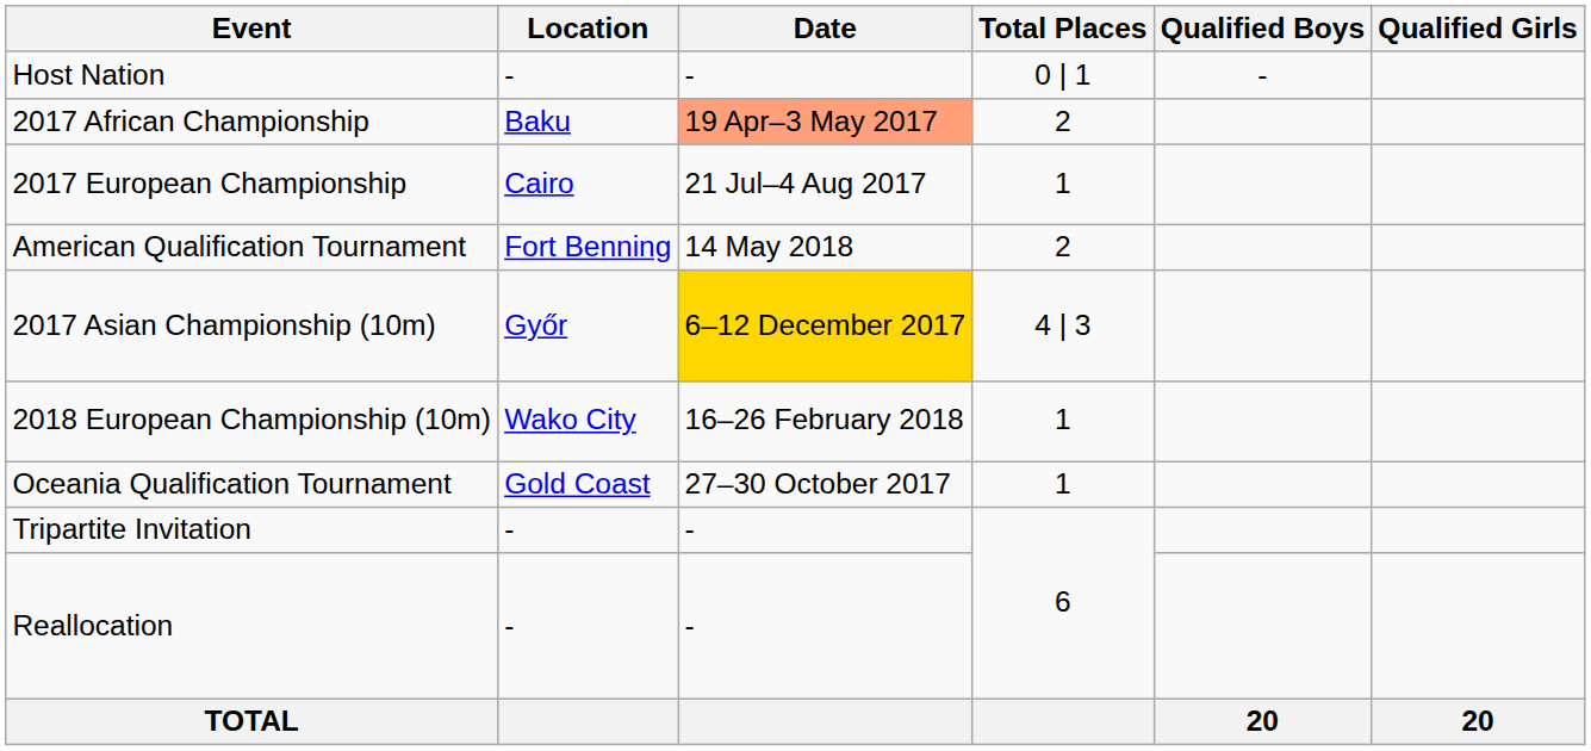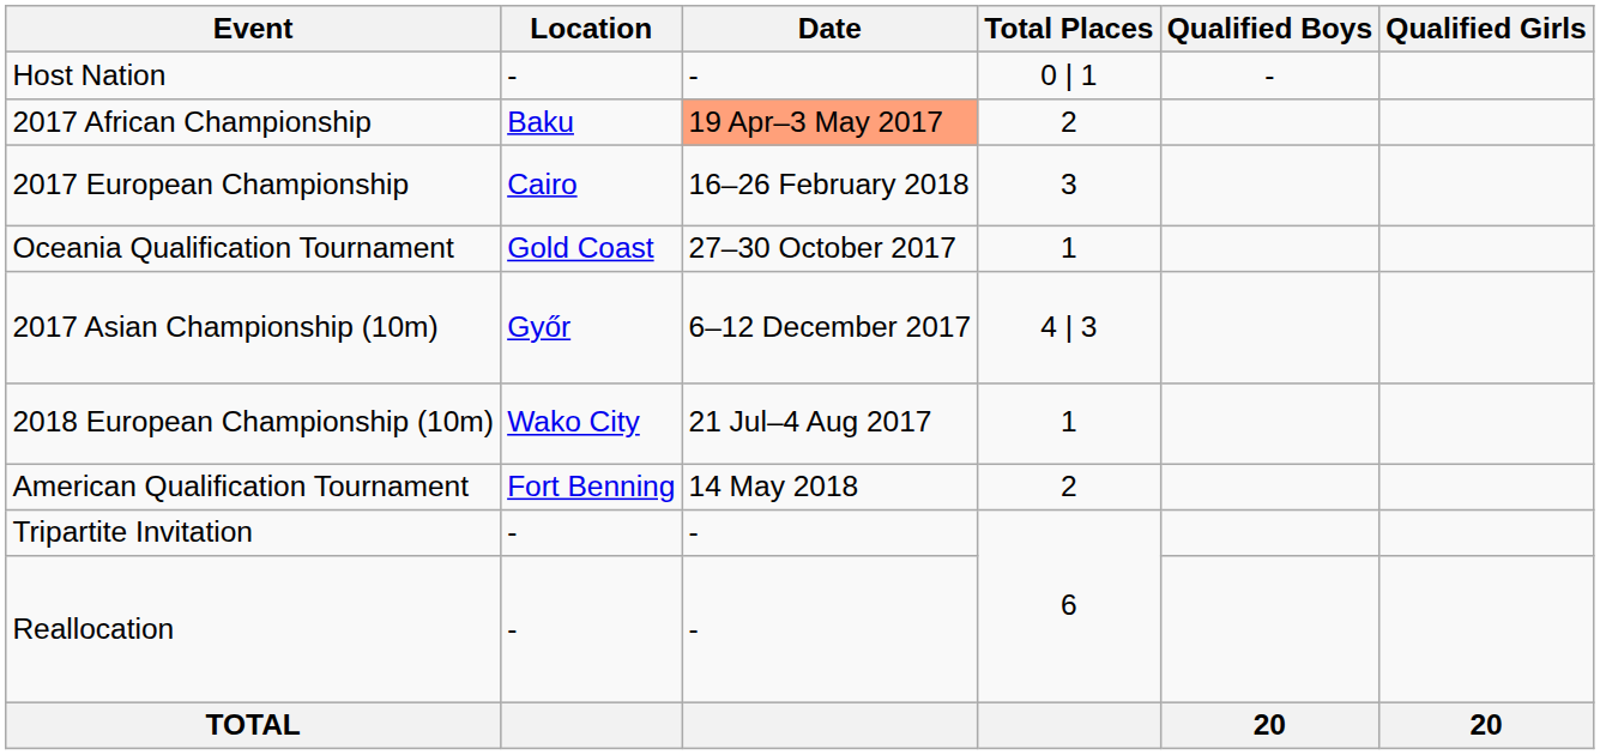2017 European Championship | Date: 21 Jul–4 Aug 2017 -> 16–26 February 2018
2017 European Championship | Total Places: 1 -> 3
rows swapped: Oceania Qualification Tournament <-> American Qualification Tournament
2017 Asian Championship (10m) | Date: gold background -> no background
2018 European Championship (10m) | Date: 16–26 February 2018 -> 21 Jul–4 Aug 2017
